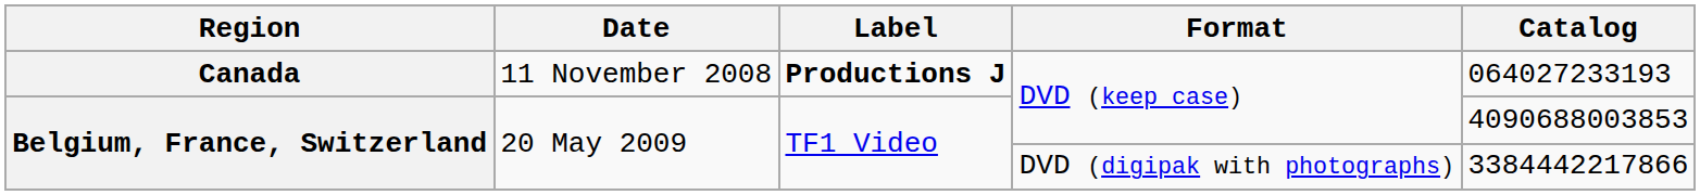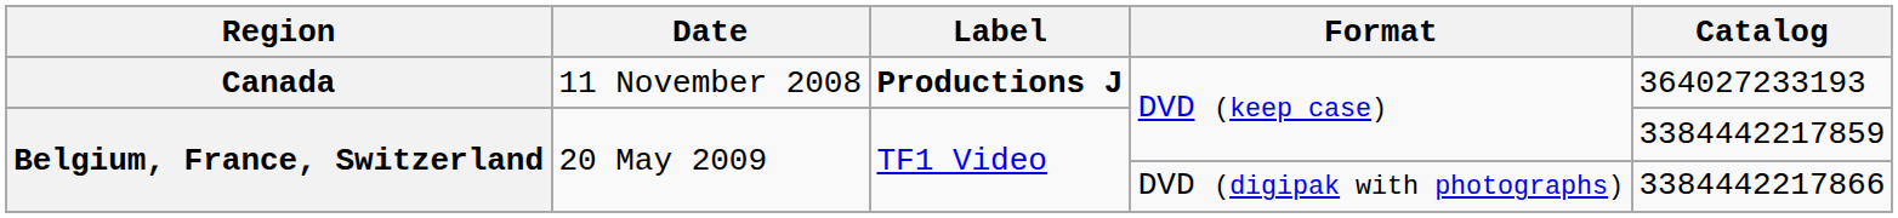Canada | Catalog: 064027233193 -> 364027233193
Belgium, France, Switzerland / DVD (keep case) | Catalog: 4090688003853 -> 3384442217859
